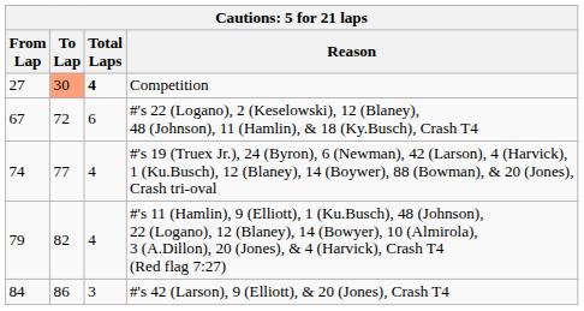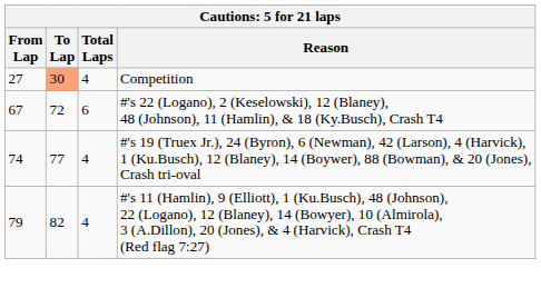Competition | Total Laps: bold -> normal
- row: 84 | 86 | 3 | #'s 42 (Larson), 9 (Elliott), & 20 (Jones), Crash T4
